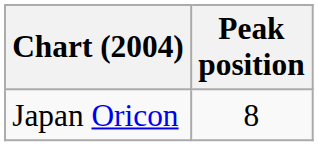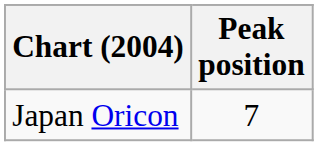Japan Oricon | Peak position: 8 -> 7
